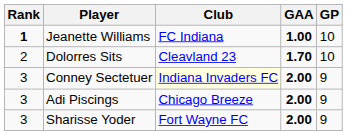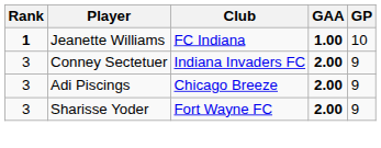- row: 2 | Dolorres Sits | Cleavland 23 | 1.70 | 10
Conney Sectetuer | Club: lightyellow background -> no background
